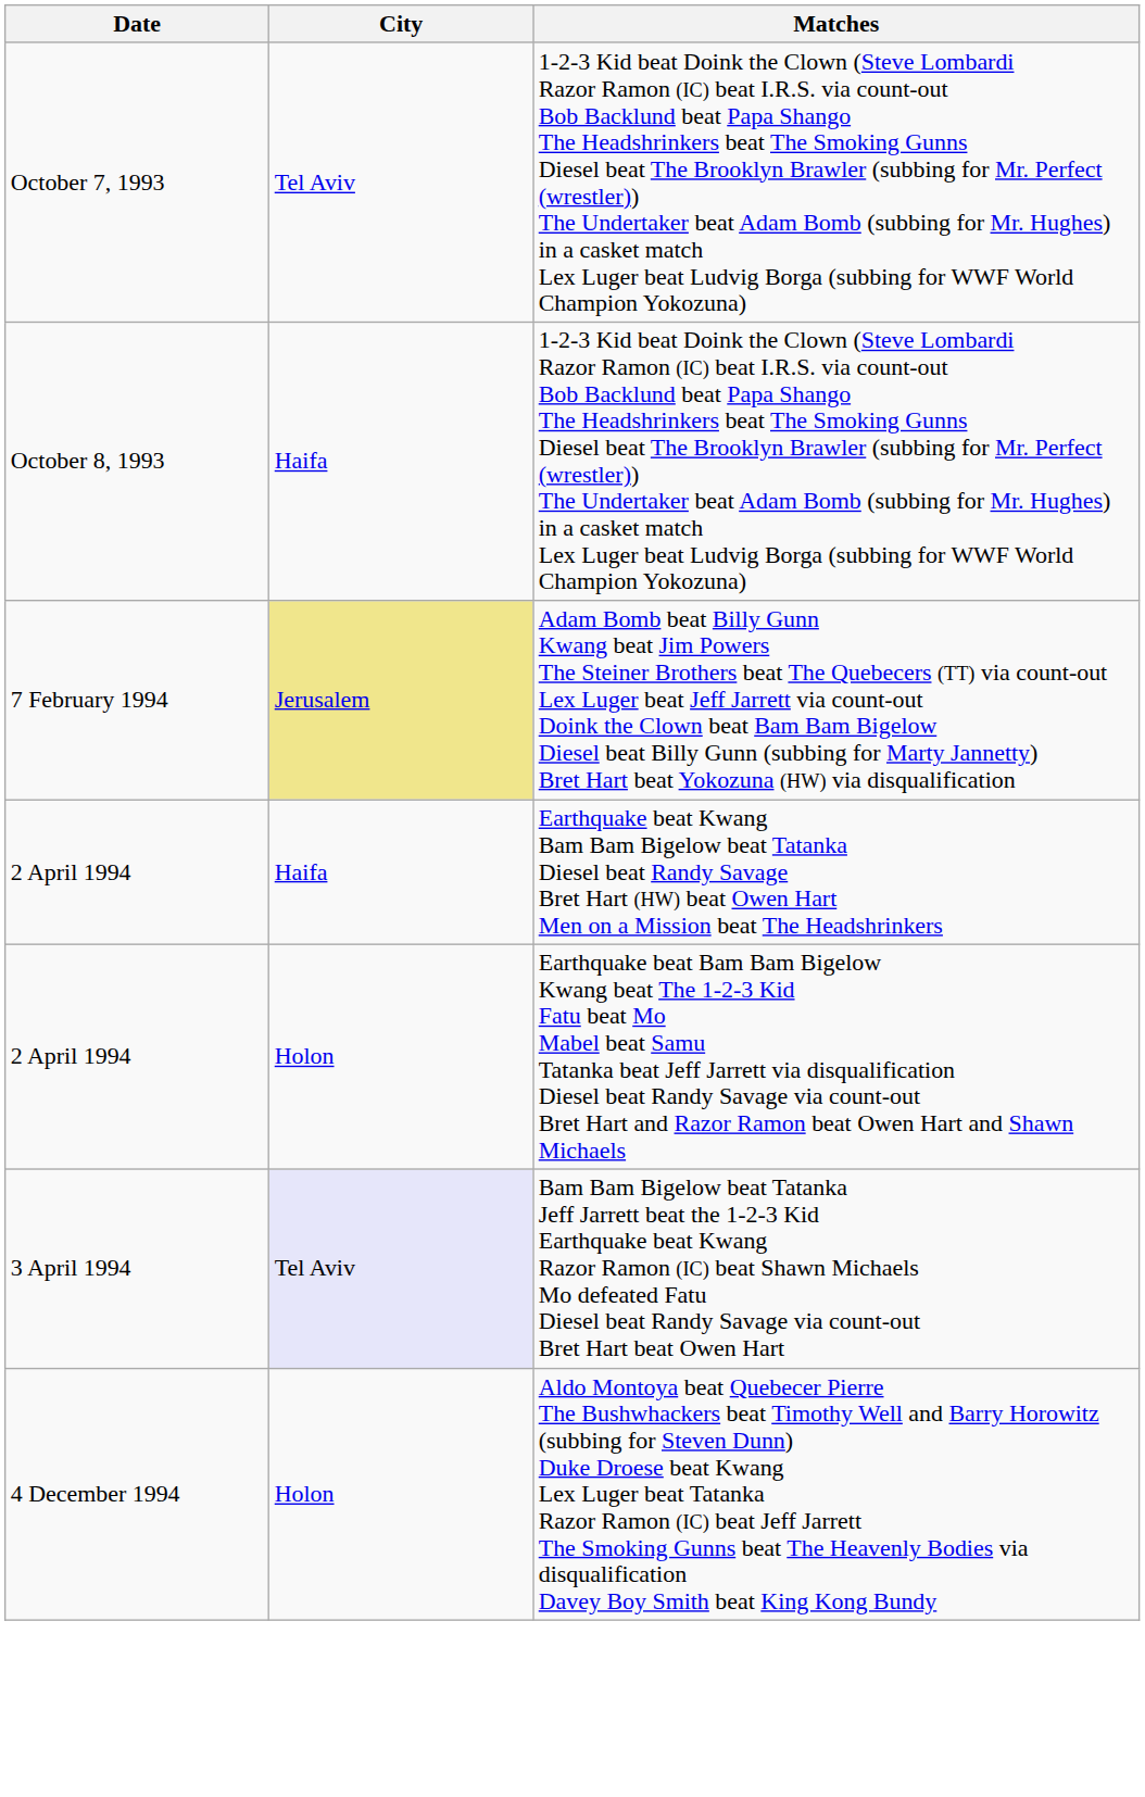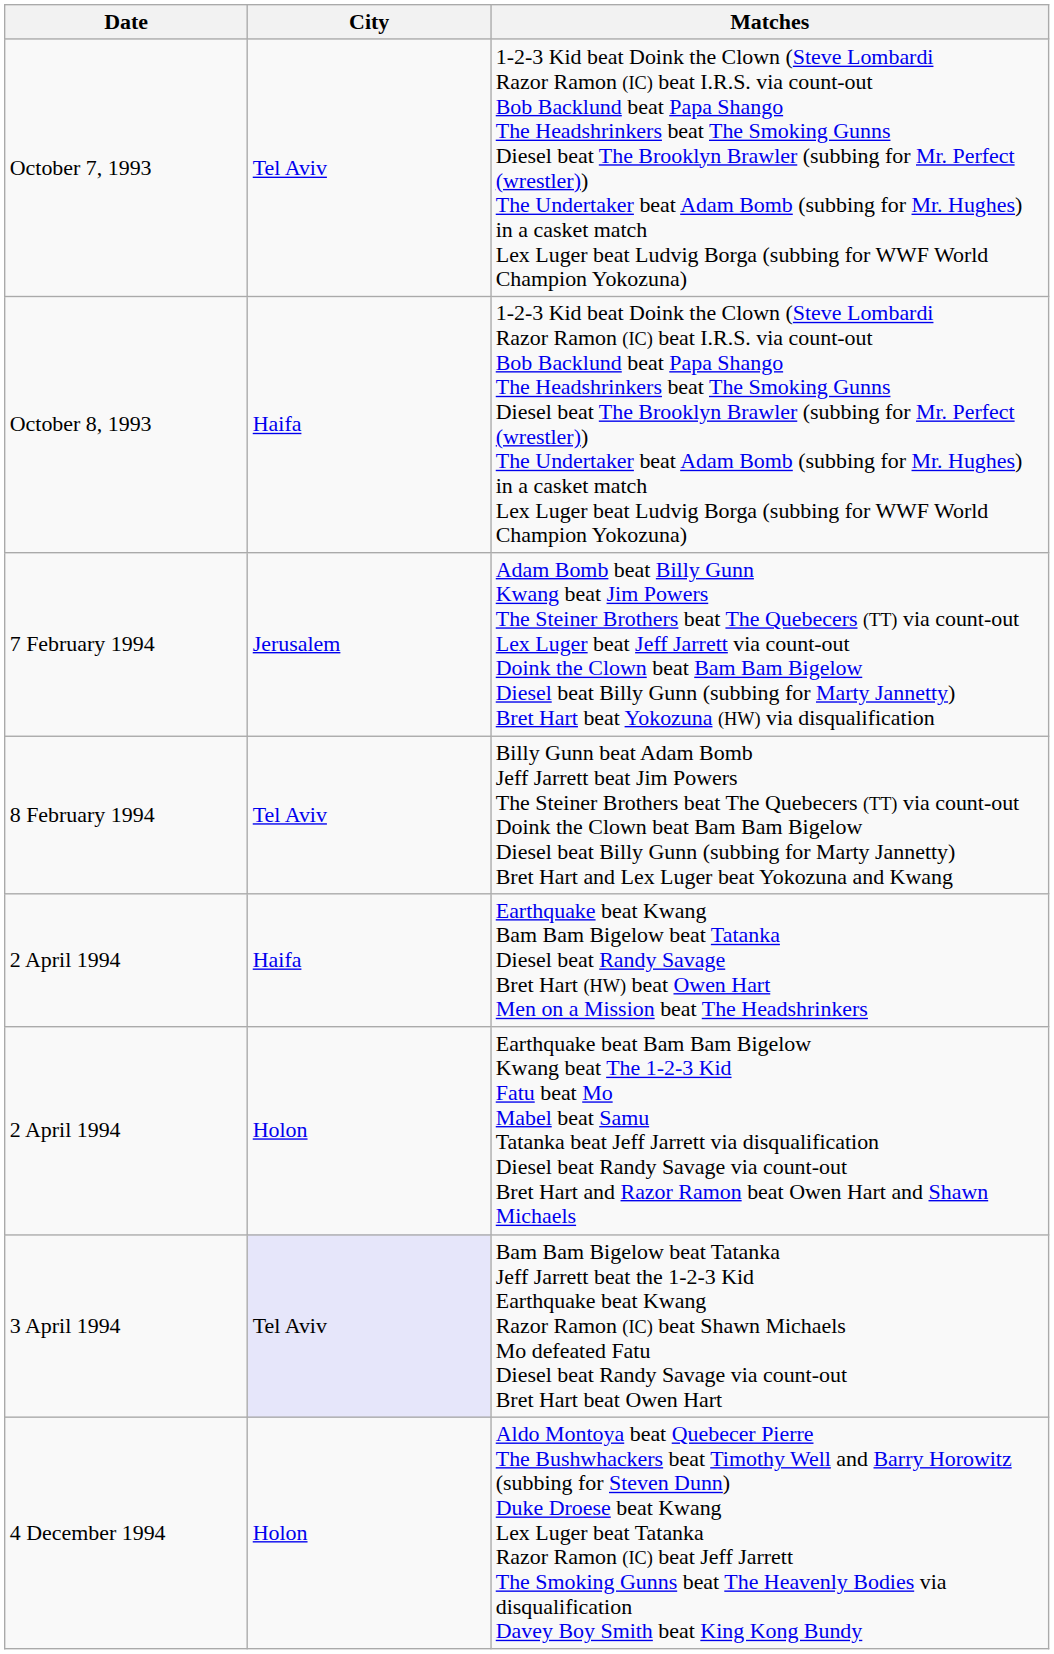7 February 1994 | City: khaki background -> no background
+ row: 8 February 1994 | Tel Aviv | Billy Gunn beat Adam Bomb Jeff Jarrett beat Jim Powers The Steiner Brothers beat The Quebecers (TT) via count-out Doink the Clown beat Bam Bam Bigelow Diesel beat Billy Gunn (subbing for Marty Jannetty) Bret Hart and Lex Luger beat Yokozuna and Kwang
